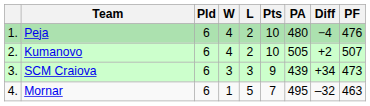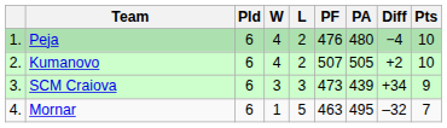columns swapped: PF <-> Pts
